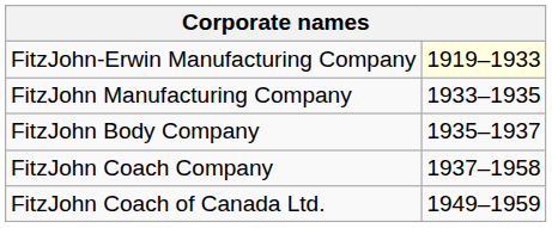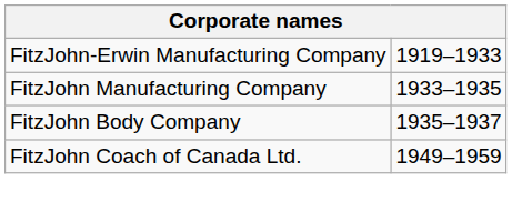FitzJohn-Erwin Manufacturing Company | column 2: lightyellow background -> no background
- row: FitzJohn Coach Company | 1937–1958
